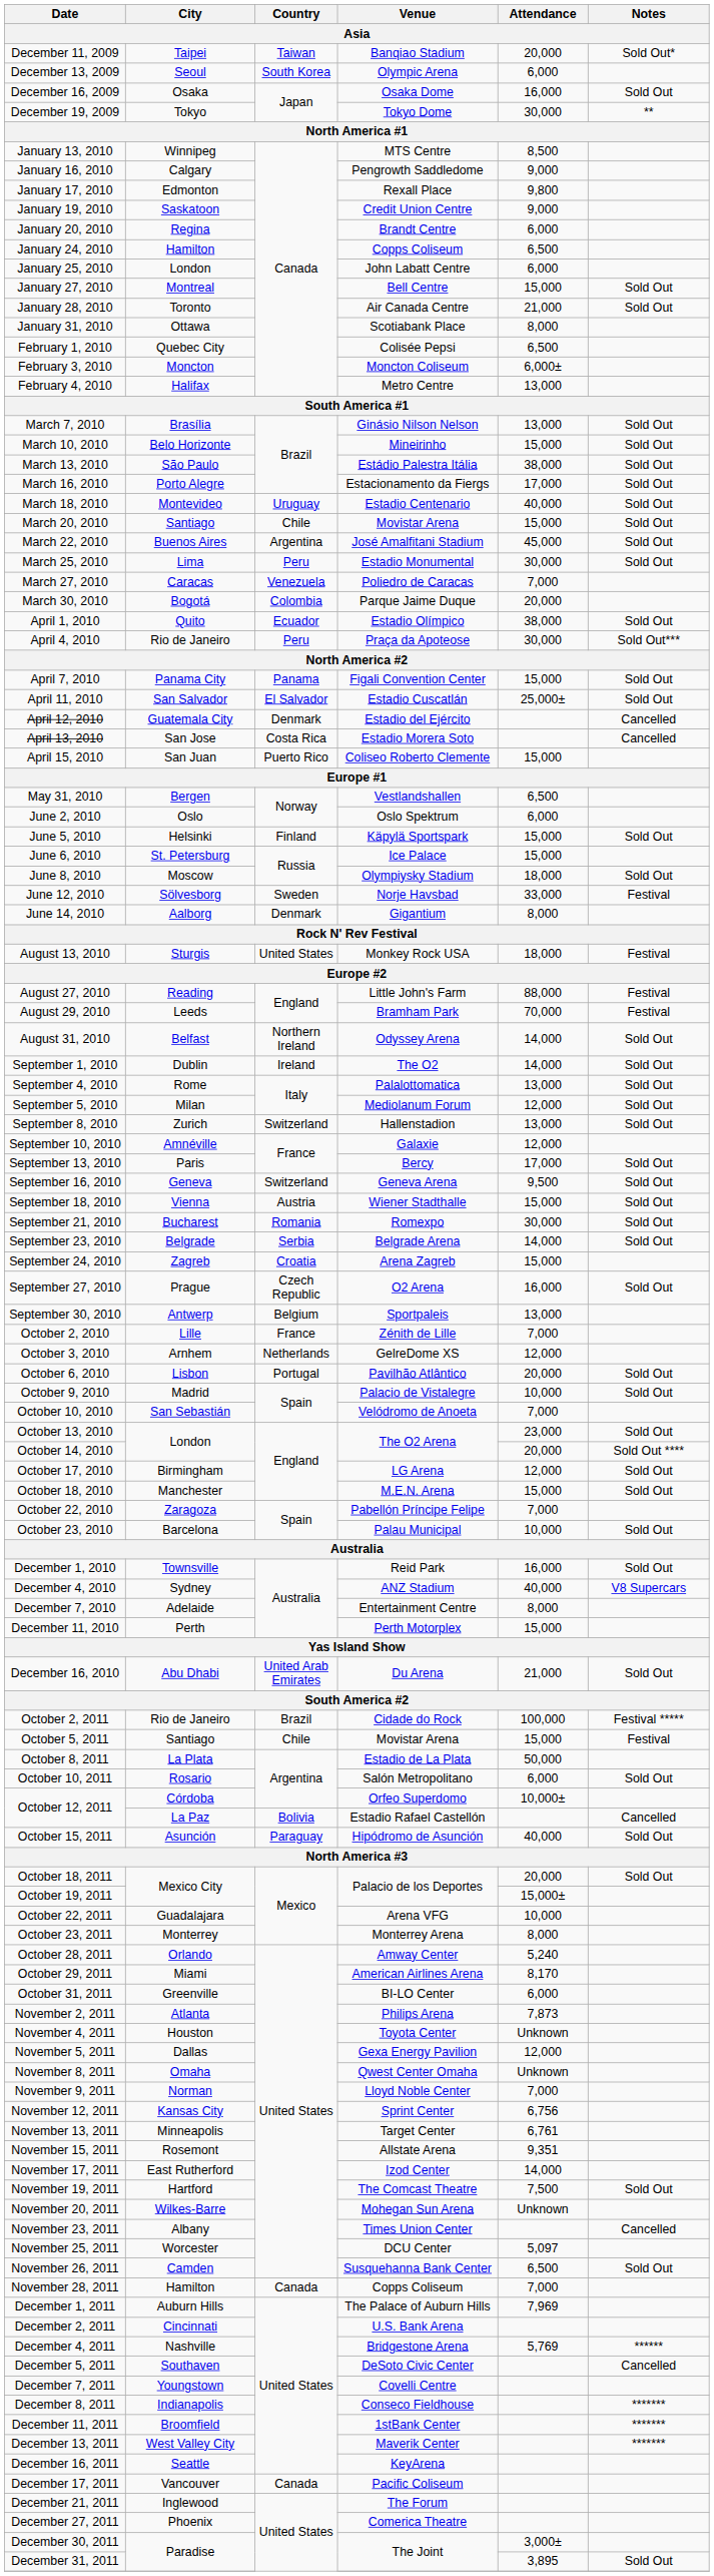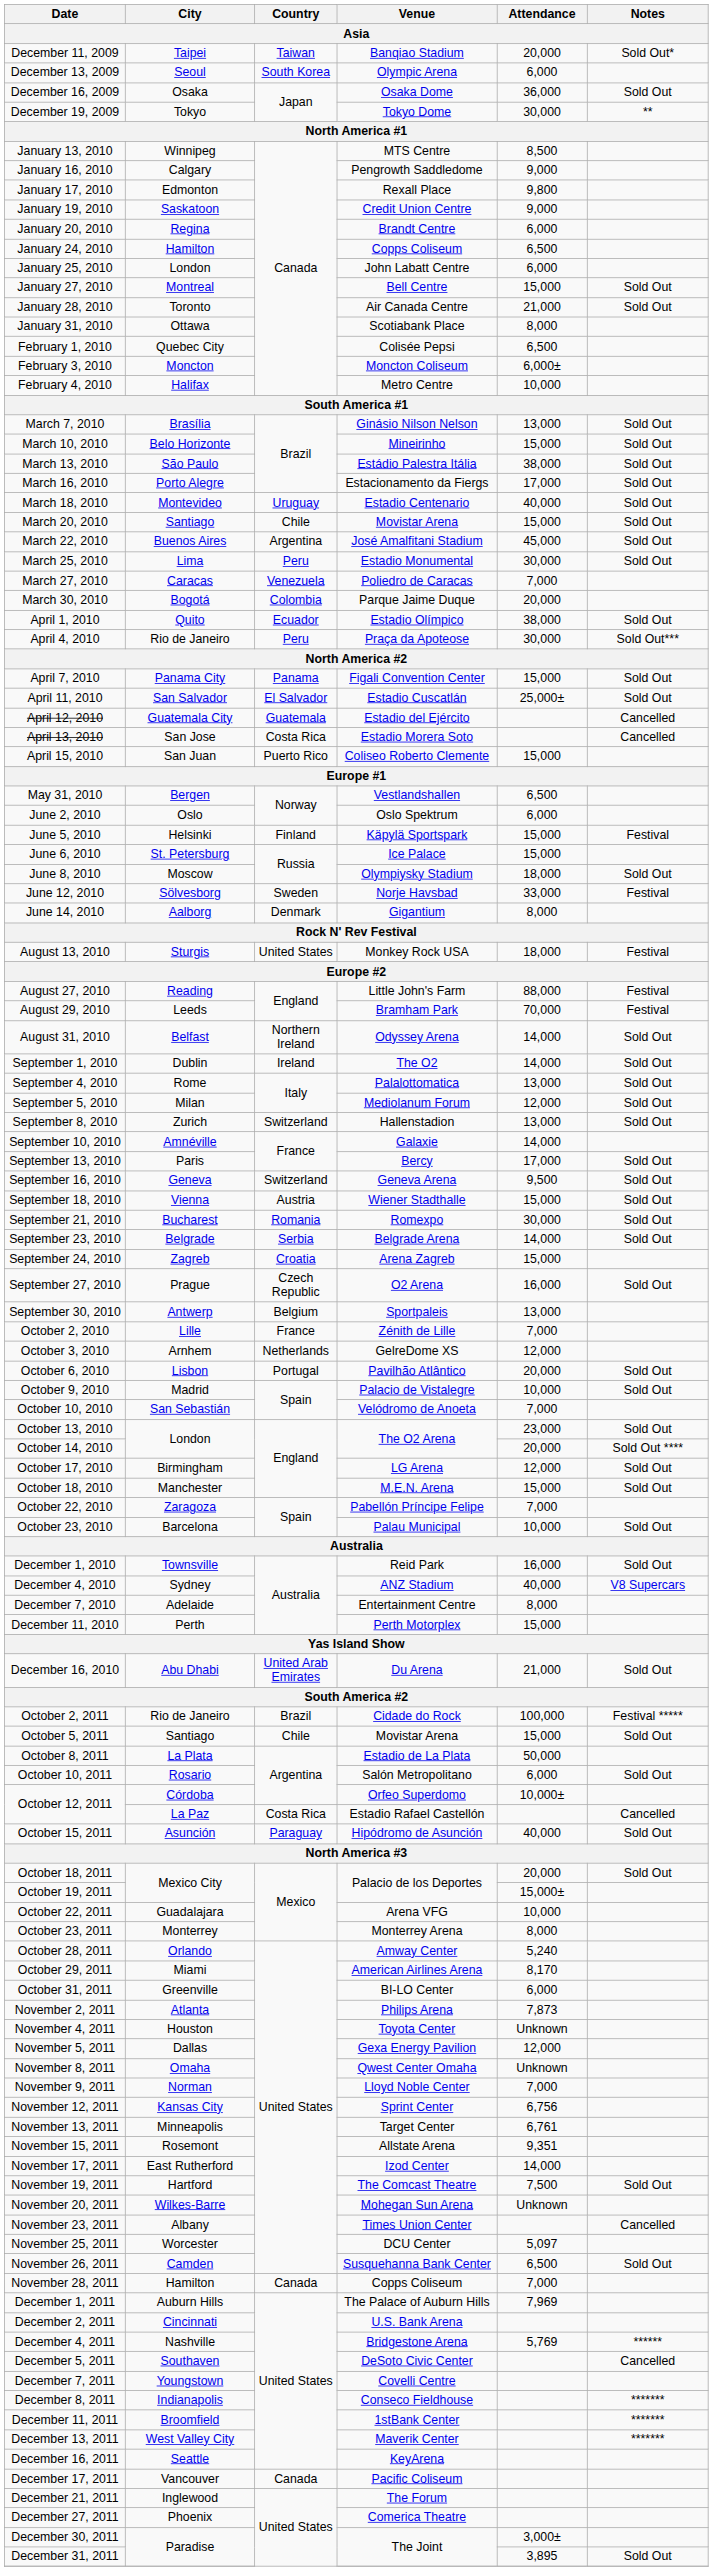December 16, 2009 | Attendance: 16,000 -> 36,000
February 4, 2010 | Attendance: 13,000 -> 10,000
April 12, 2010 | Country: Denmark -> Guatemala
June 5, 2010 | Notes: Sold Out -> Festival
September 10, 2010 | Attendance: 12,000 -> 14,000
October 5, 2011 | Notes: Festival -> Sold Out
October 12, 2011 / Estadio Rafael Castellón | Country: Bolivia -> Costa Rica
